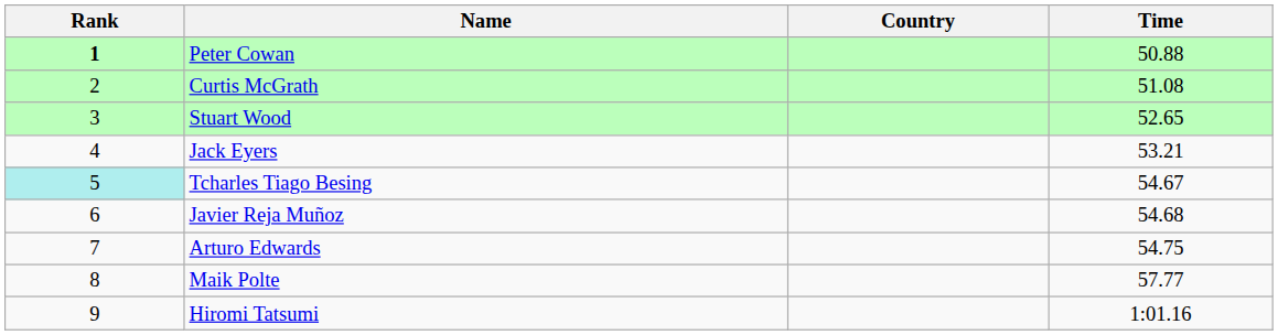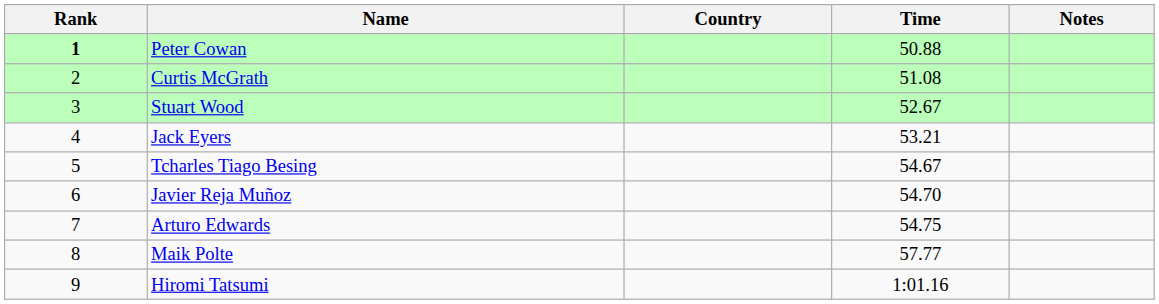+ column: Notes
Stuart Wood | Time: 52.65 -> 52.67
Tcharles Tiago Besing | Rank: paleturquoise background -> no background
Javier Reja Muñoz | Time: 54.68 -> 54.70
